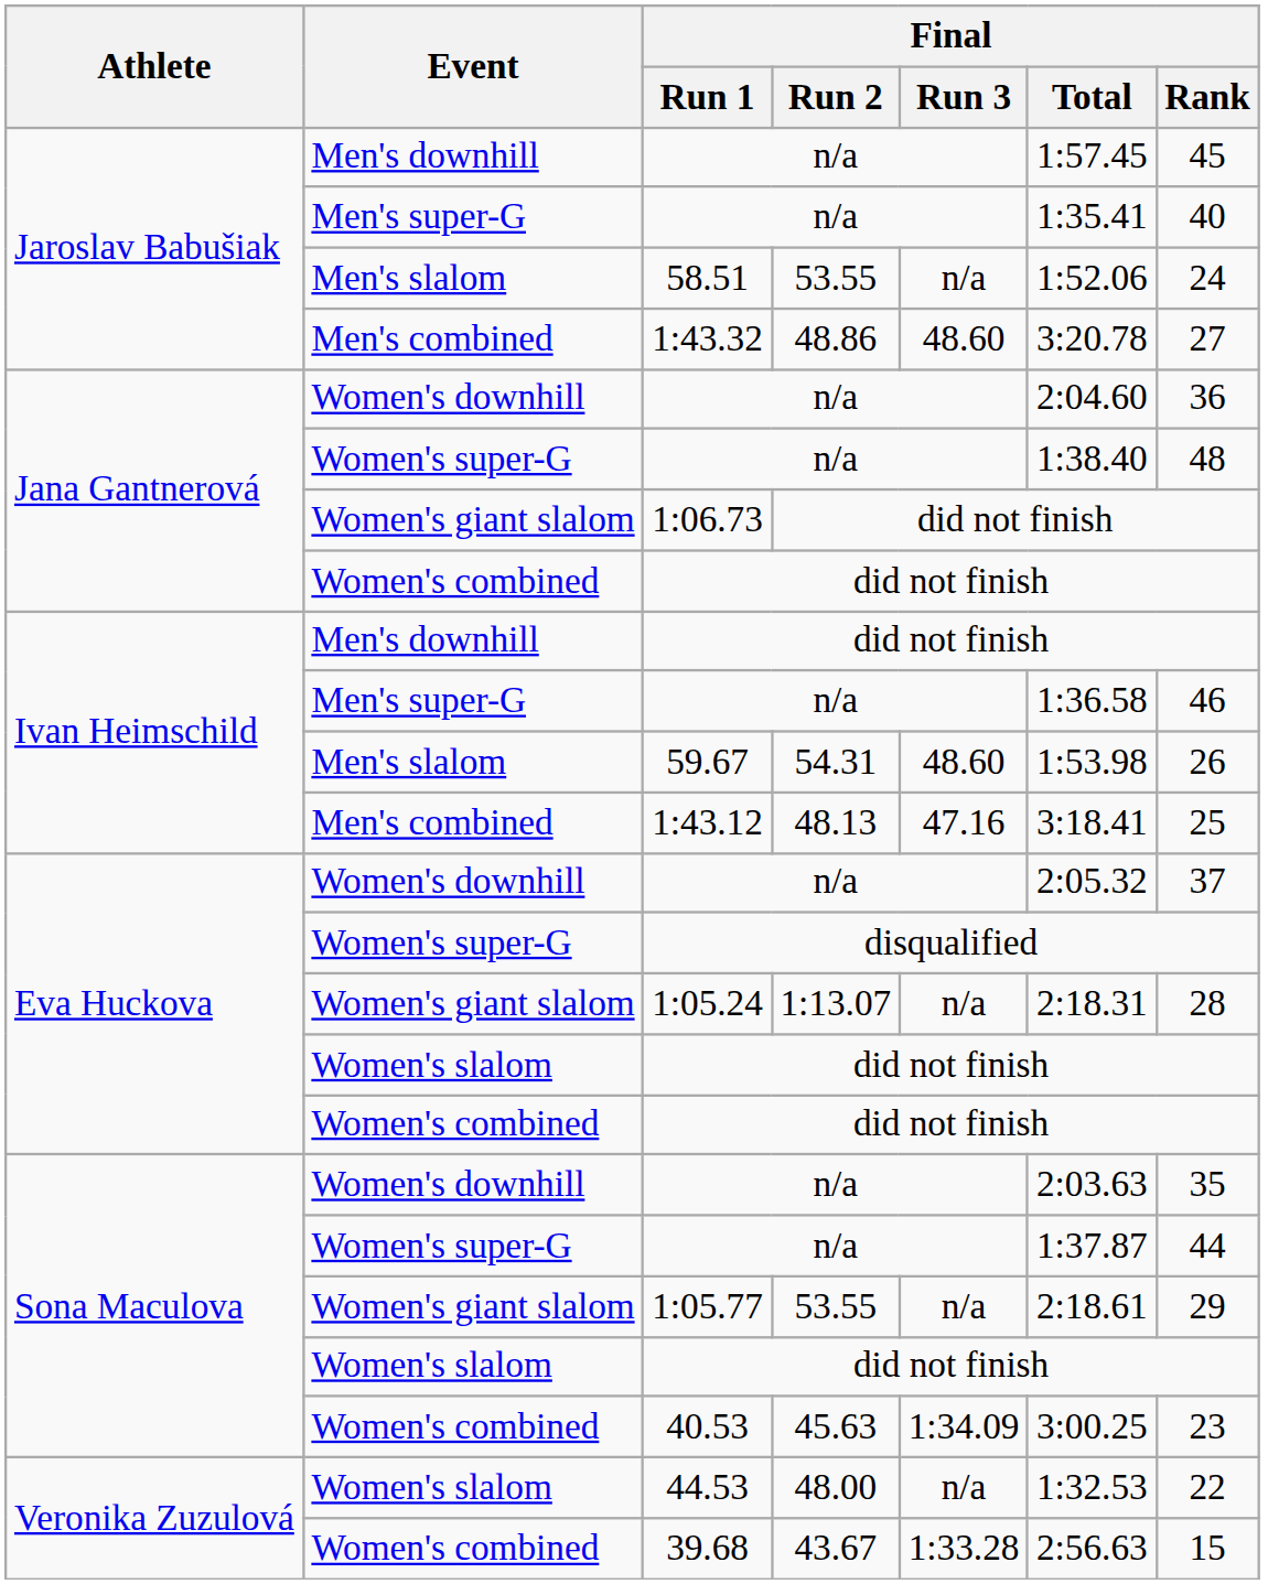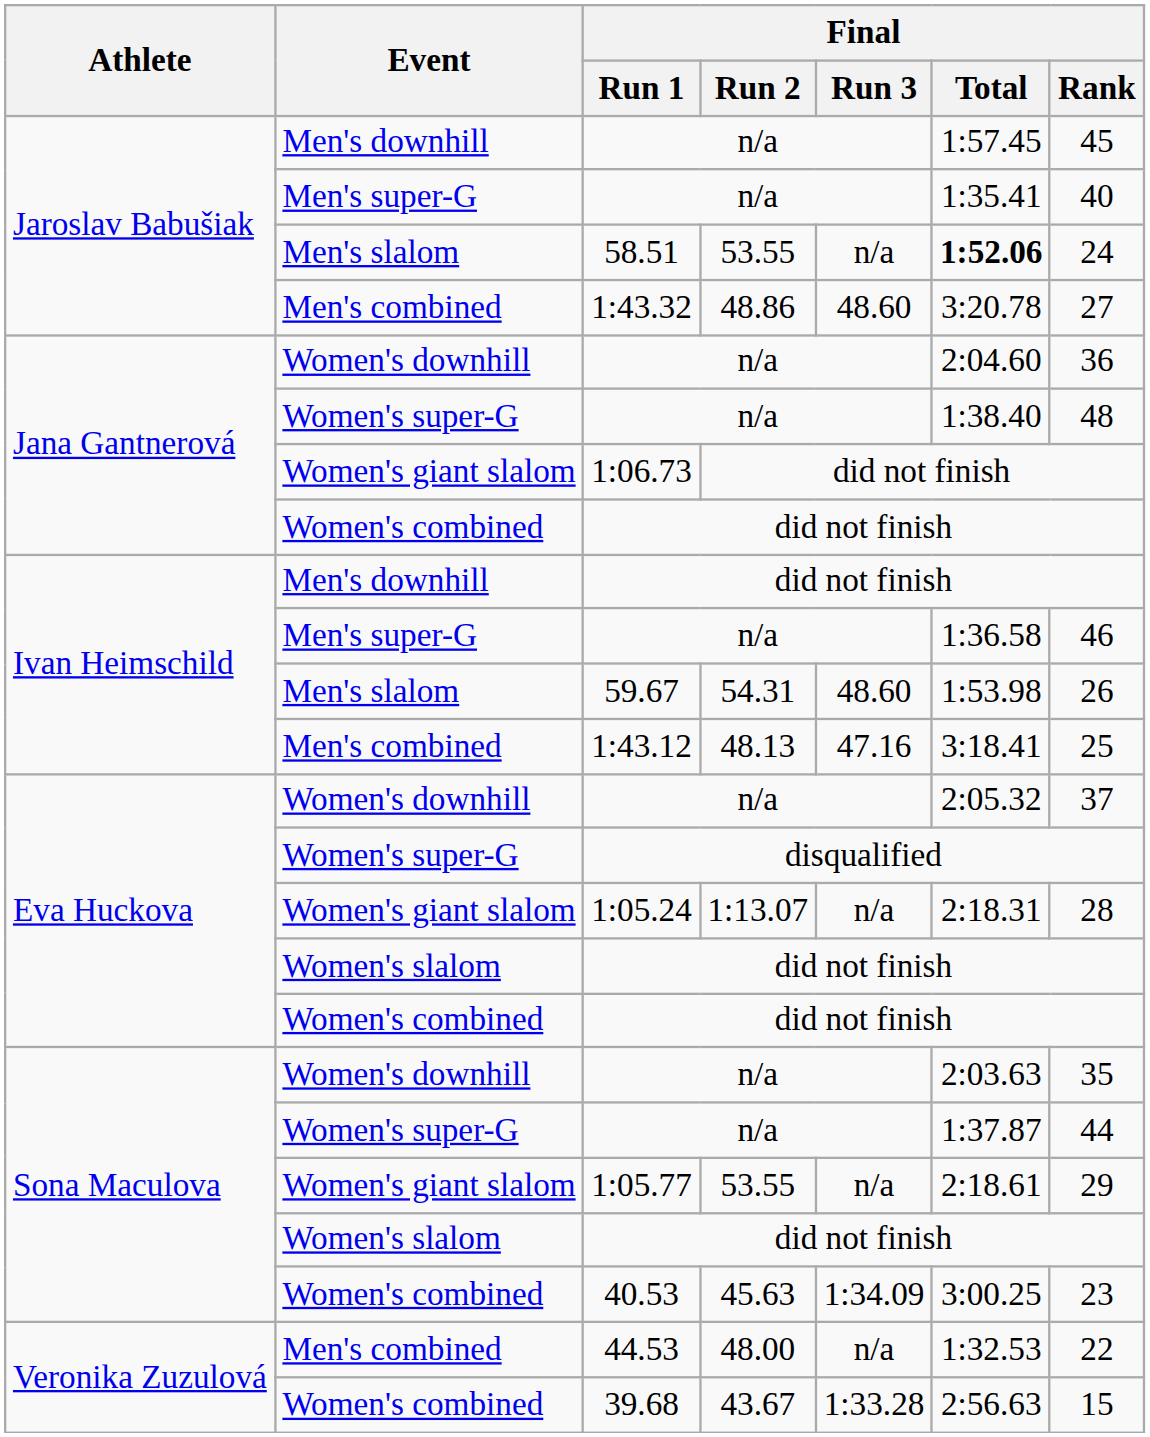58.51 | Final / Total: normal -> bold
44.53 | Event: Women's slalom -> Men's combined
